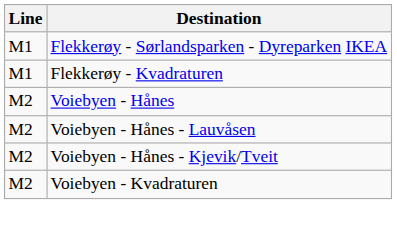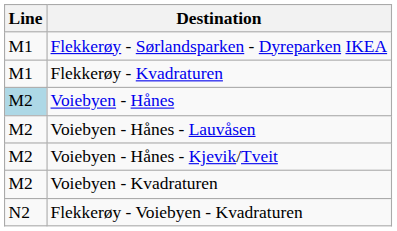Voiebyen - Hånes | Line: no background -> lightblue background
+ row: N2 | Flekkerøy - Voiebyen - Kvadraturen
